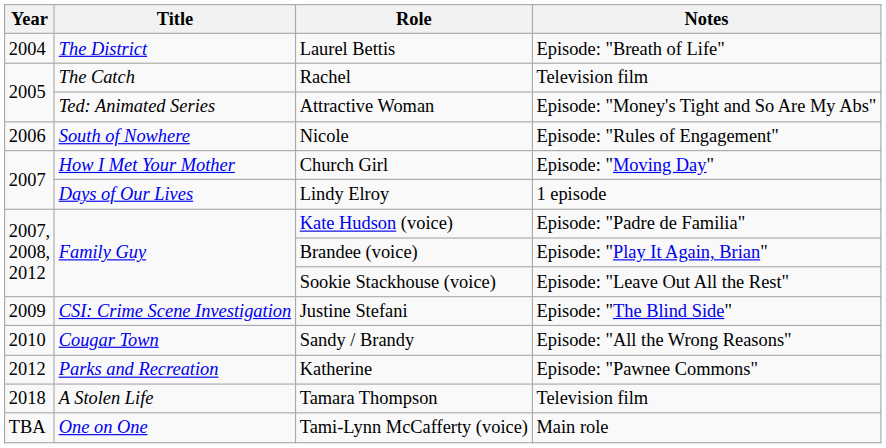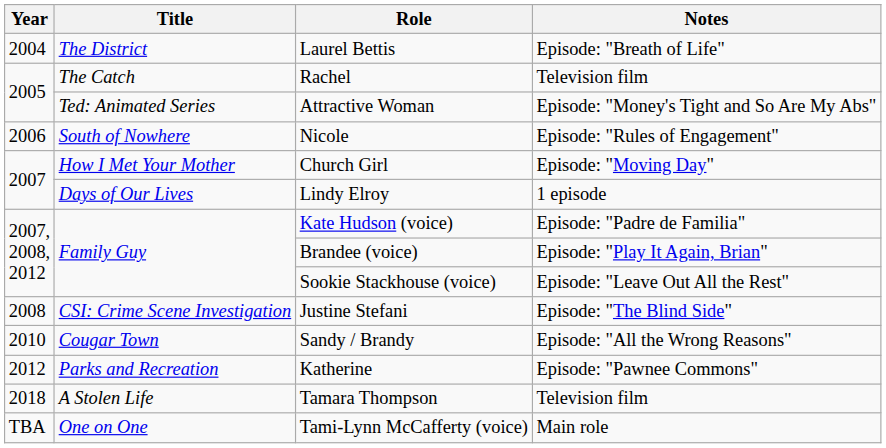Justine Stefani | Year: 2009 -> 2008
